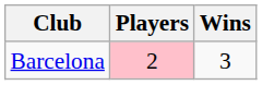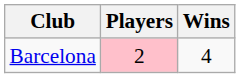Barcelona | Wins: 3 -> 4
